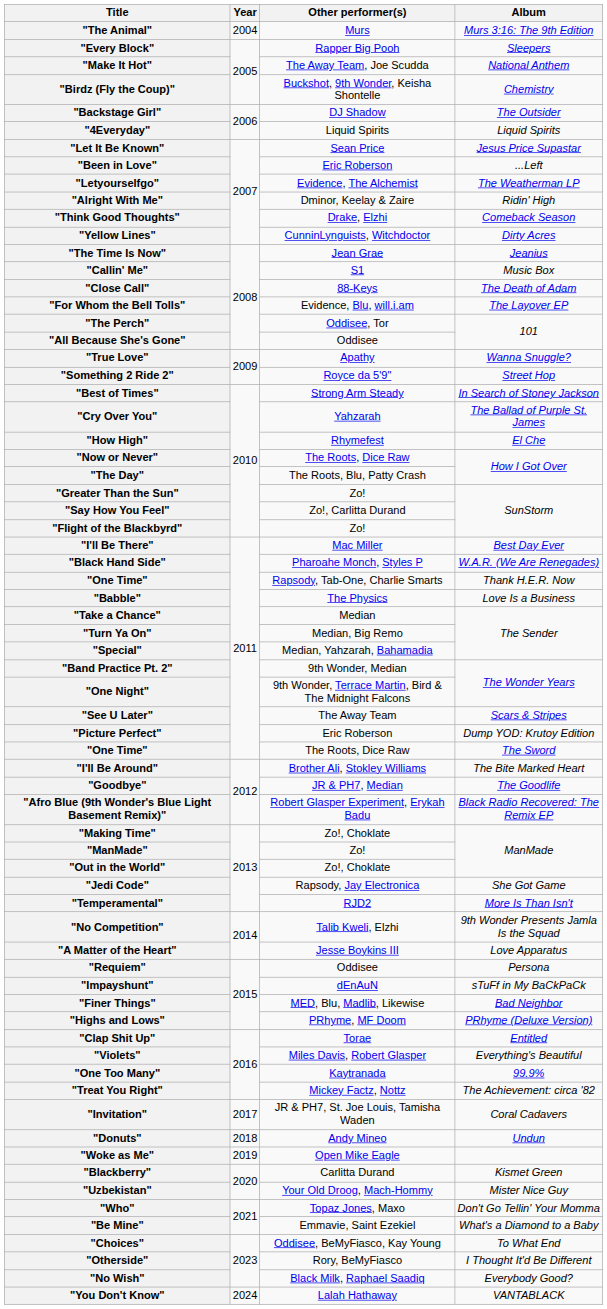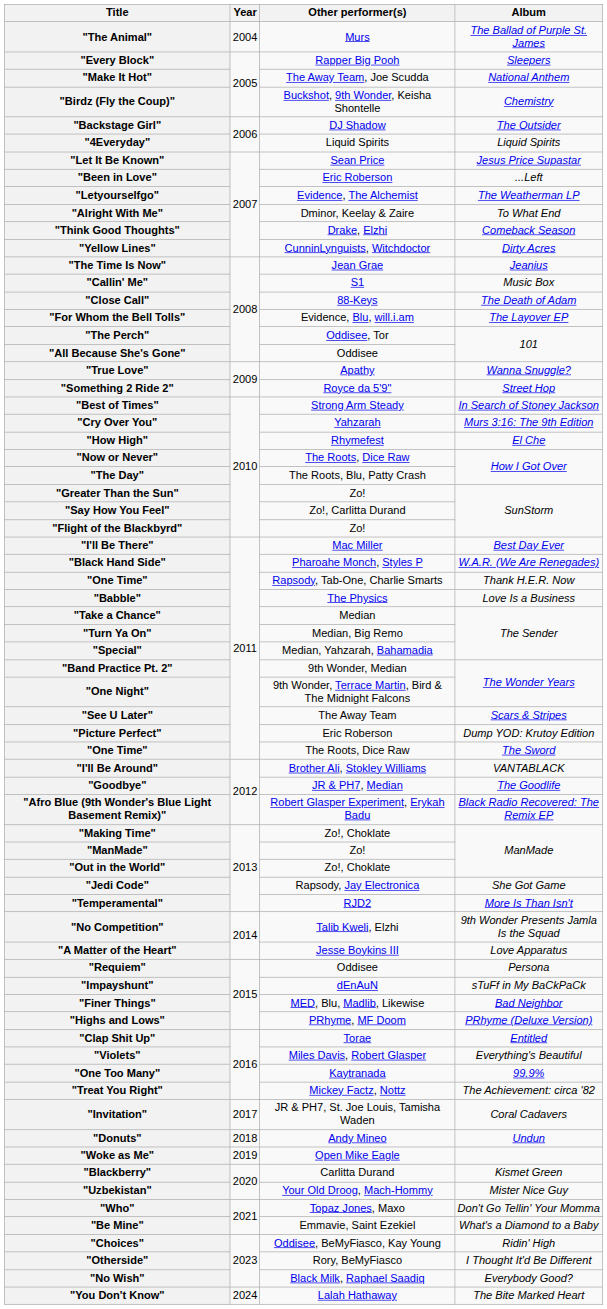"The Animal" | Album: Murs 3:16: The 9th Edition -> The Ballad of Purple St. James
"Alright With Me" | Album: Ridin' High -> To What End
"Cry Over You" | Album: The Ballad of Purple St. James -> Murs 3:16: The 9th Edition
"I'll Be Around" | Album: The Bite Marked Heart -> VANTABLACK
"Choices" | Album: To What End -> Ridin' High
"You Don't Know" | Album: VANTABLACK -> The Bite Marked Heart
